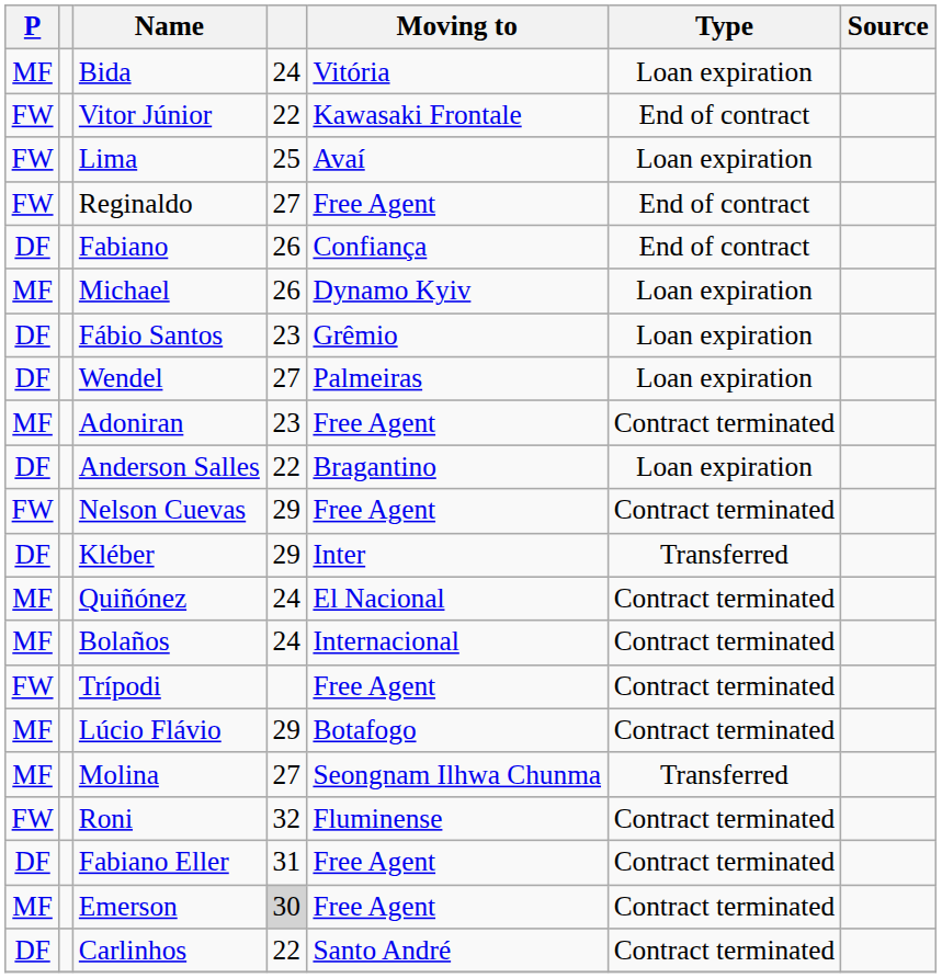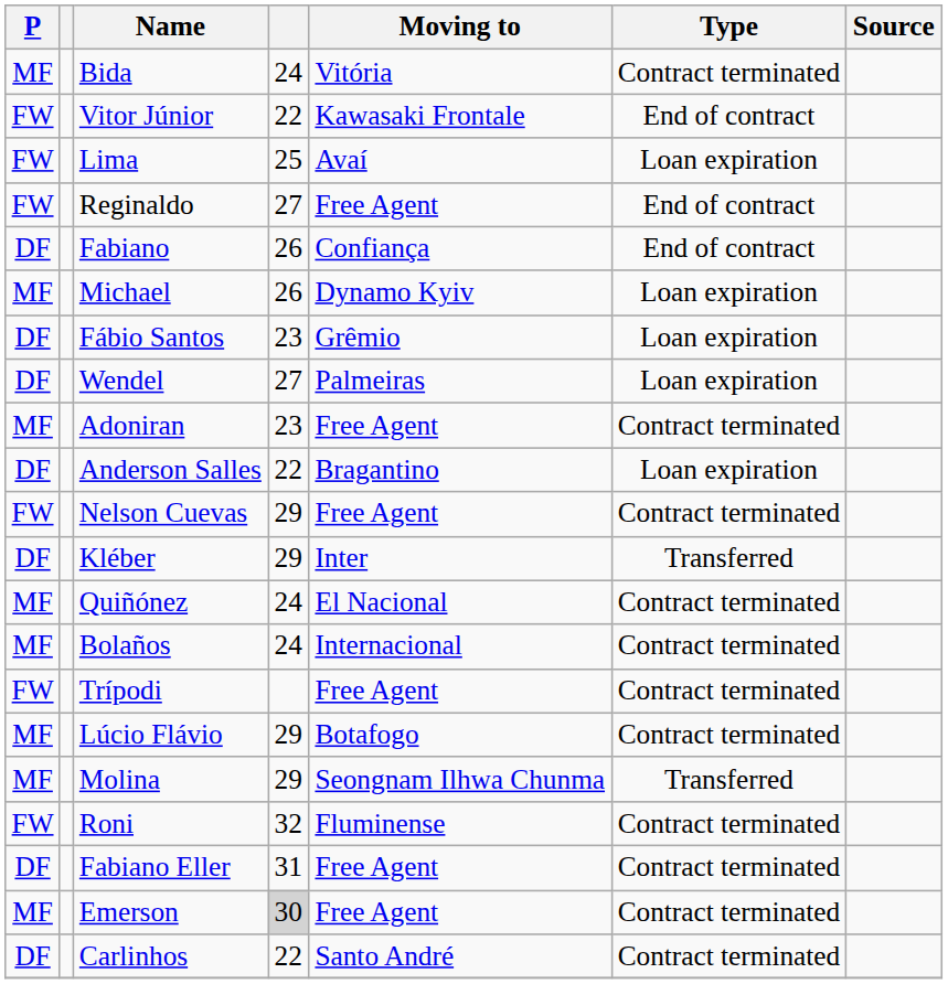Bida | Type: Loan expiration -> Contract terminated
Molina | column 4: 27 -> 29
